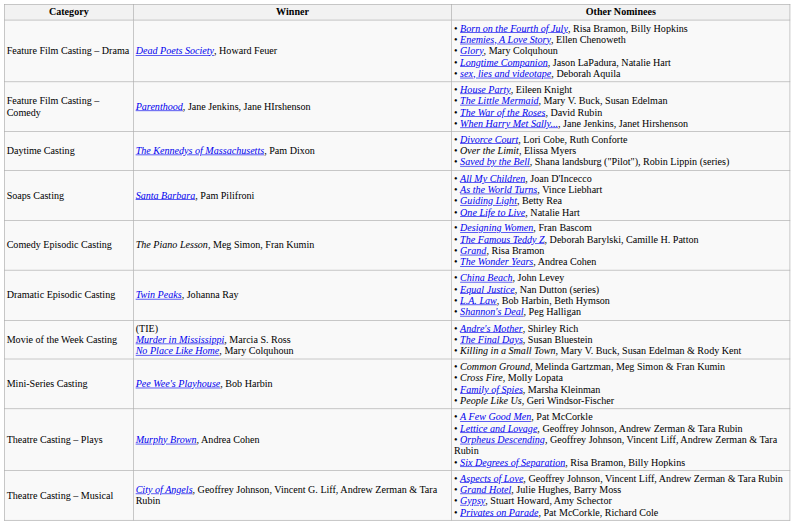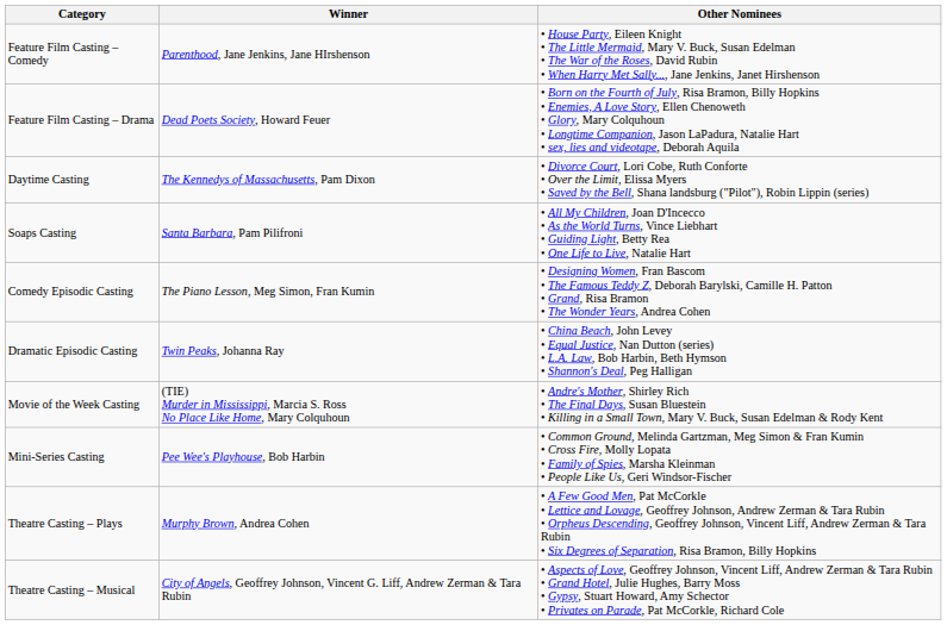rows swapped: Feature Film Casting – Comedy <-> Feature Film Casting – Drama
